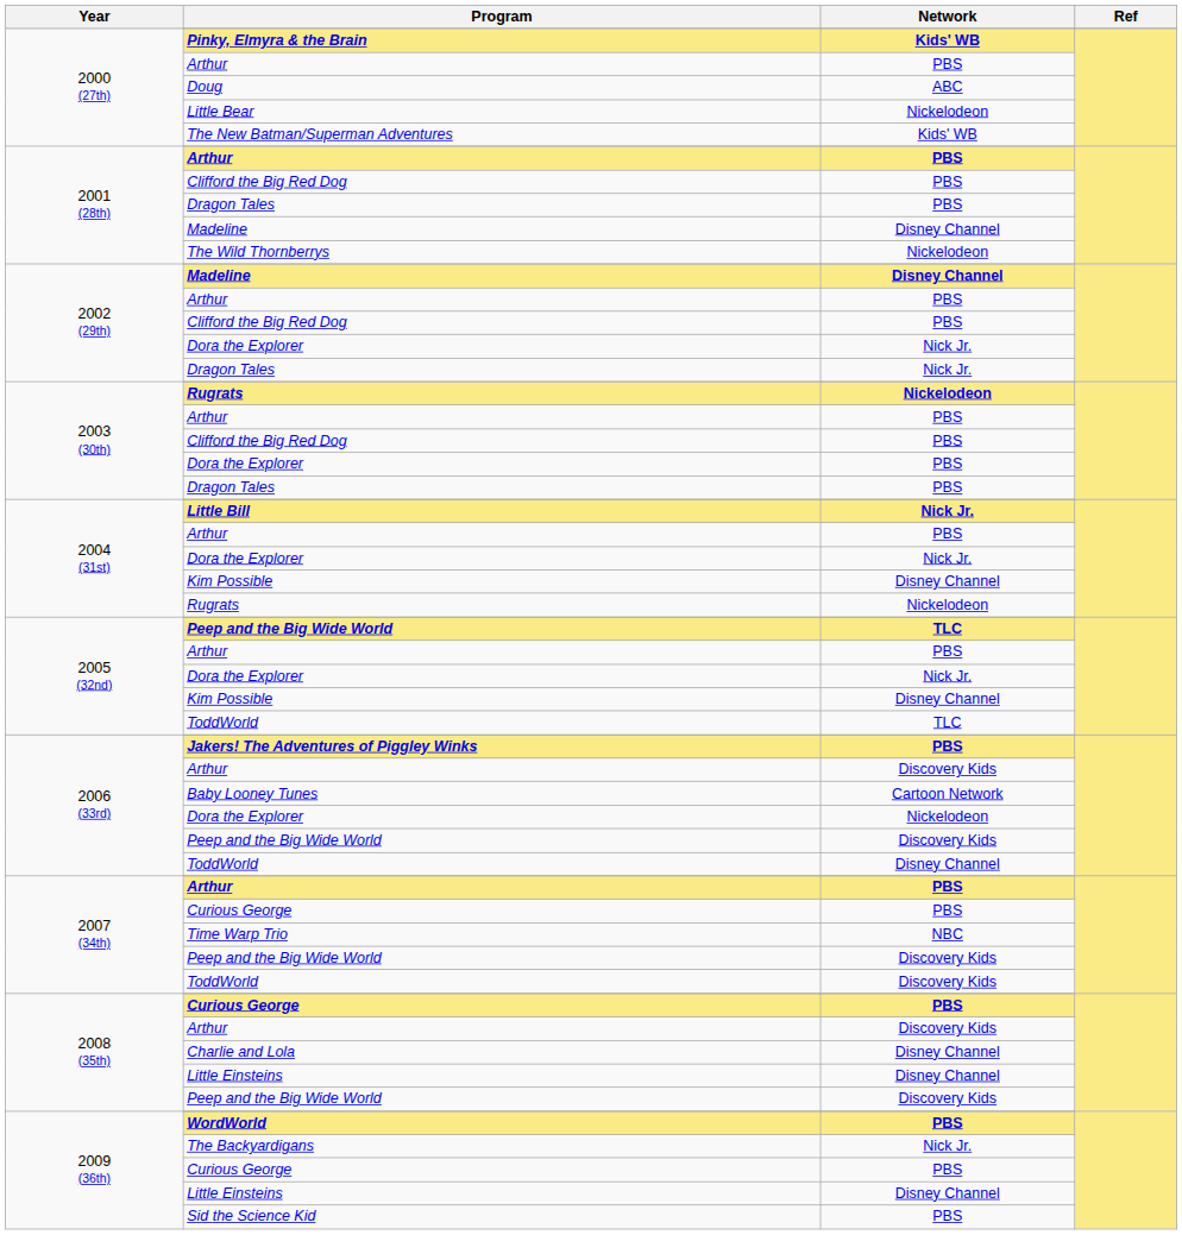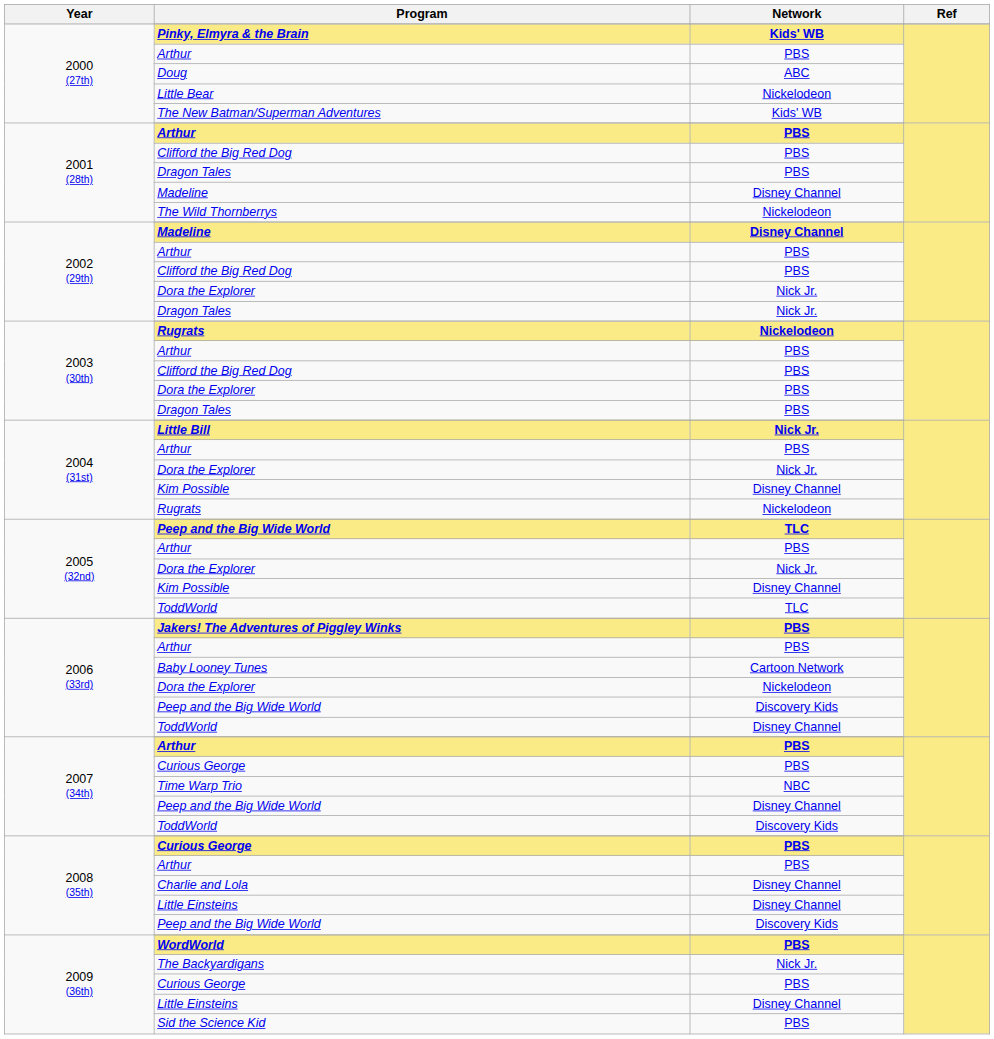2006 (33rd) / Arthur | Network: Discovery Kids -> PBS
2007 (34th) / Peep and the Big Wide World | Network: Discovery Kids -> Disney Channel
2008 (35th) / Arthur | Network: Discovery Kids -> PBS
